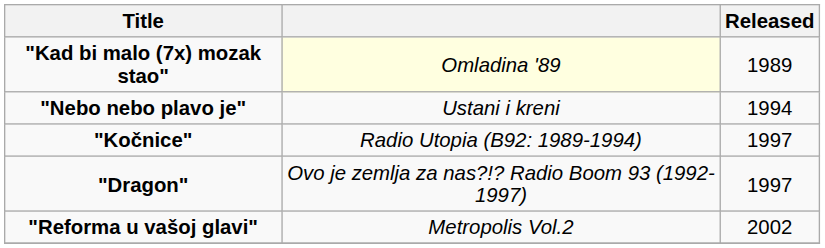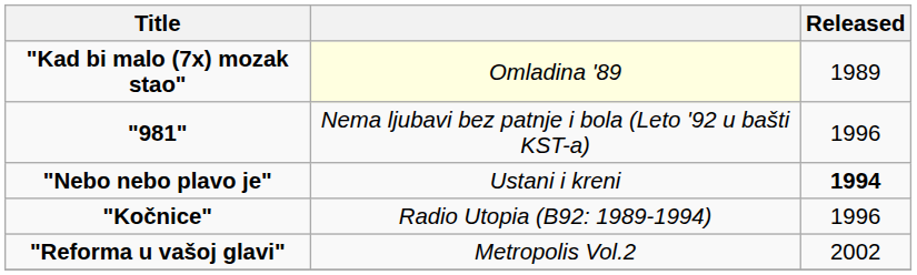+ row: "981" | Nema ljubavi bez patnje i bola (Leto '92 u bašti KST-a) | 1996
"Nebo nebo plavo je" | Released: normal -> bold
"Kočnice" | Released: 1997 -> 1996
- row: "Dragon" | Ovo je zemlja za nas?!? Radio Boom 93 (1992-1997) | 1997
